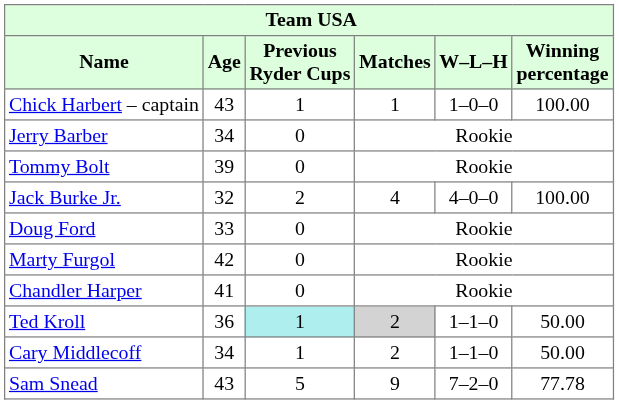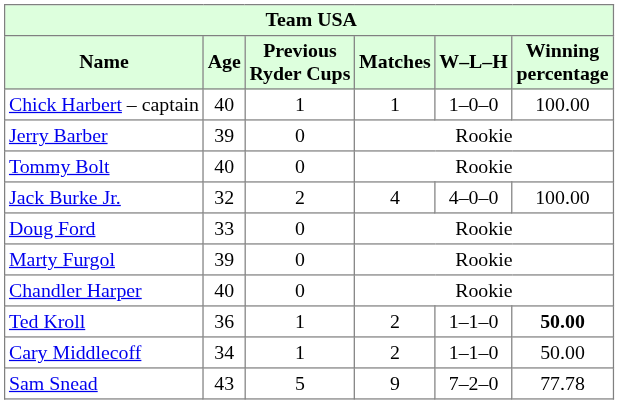Chick Harbert – captain | Age: 43 -> 40
Jerry Barber | Age: 34 -> 39
Tommy Bolt | Age: 39 -> 40
Marty Furgol | Age: 42 -> 39
Chandler Harper | Age: 41 -> 40
Ted Kroll | Previous Ryder Cups: paleturquoise background -> no background
Ted Kroll | Matches: lightgrey background -> no background
Ted Kroll | Winning percentage: normal -> bold
